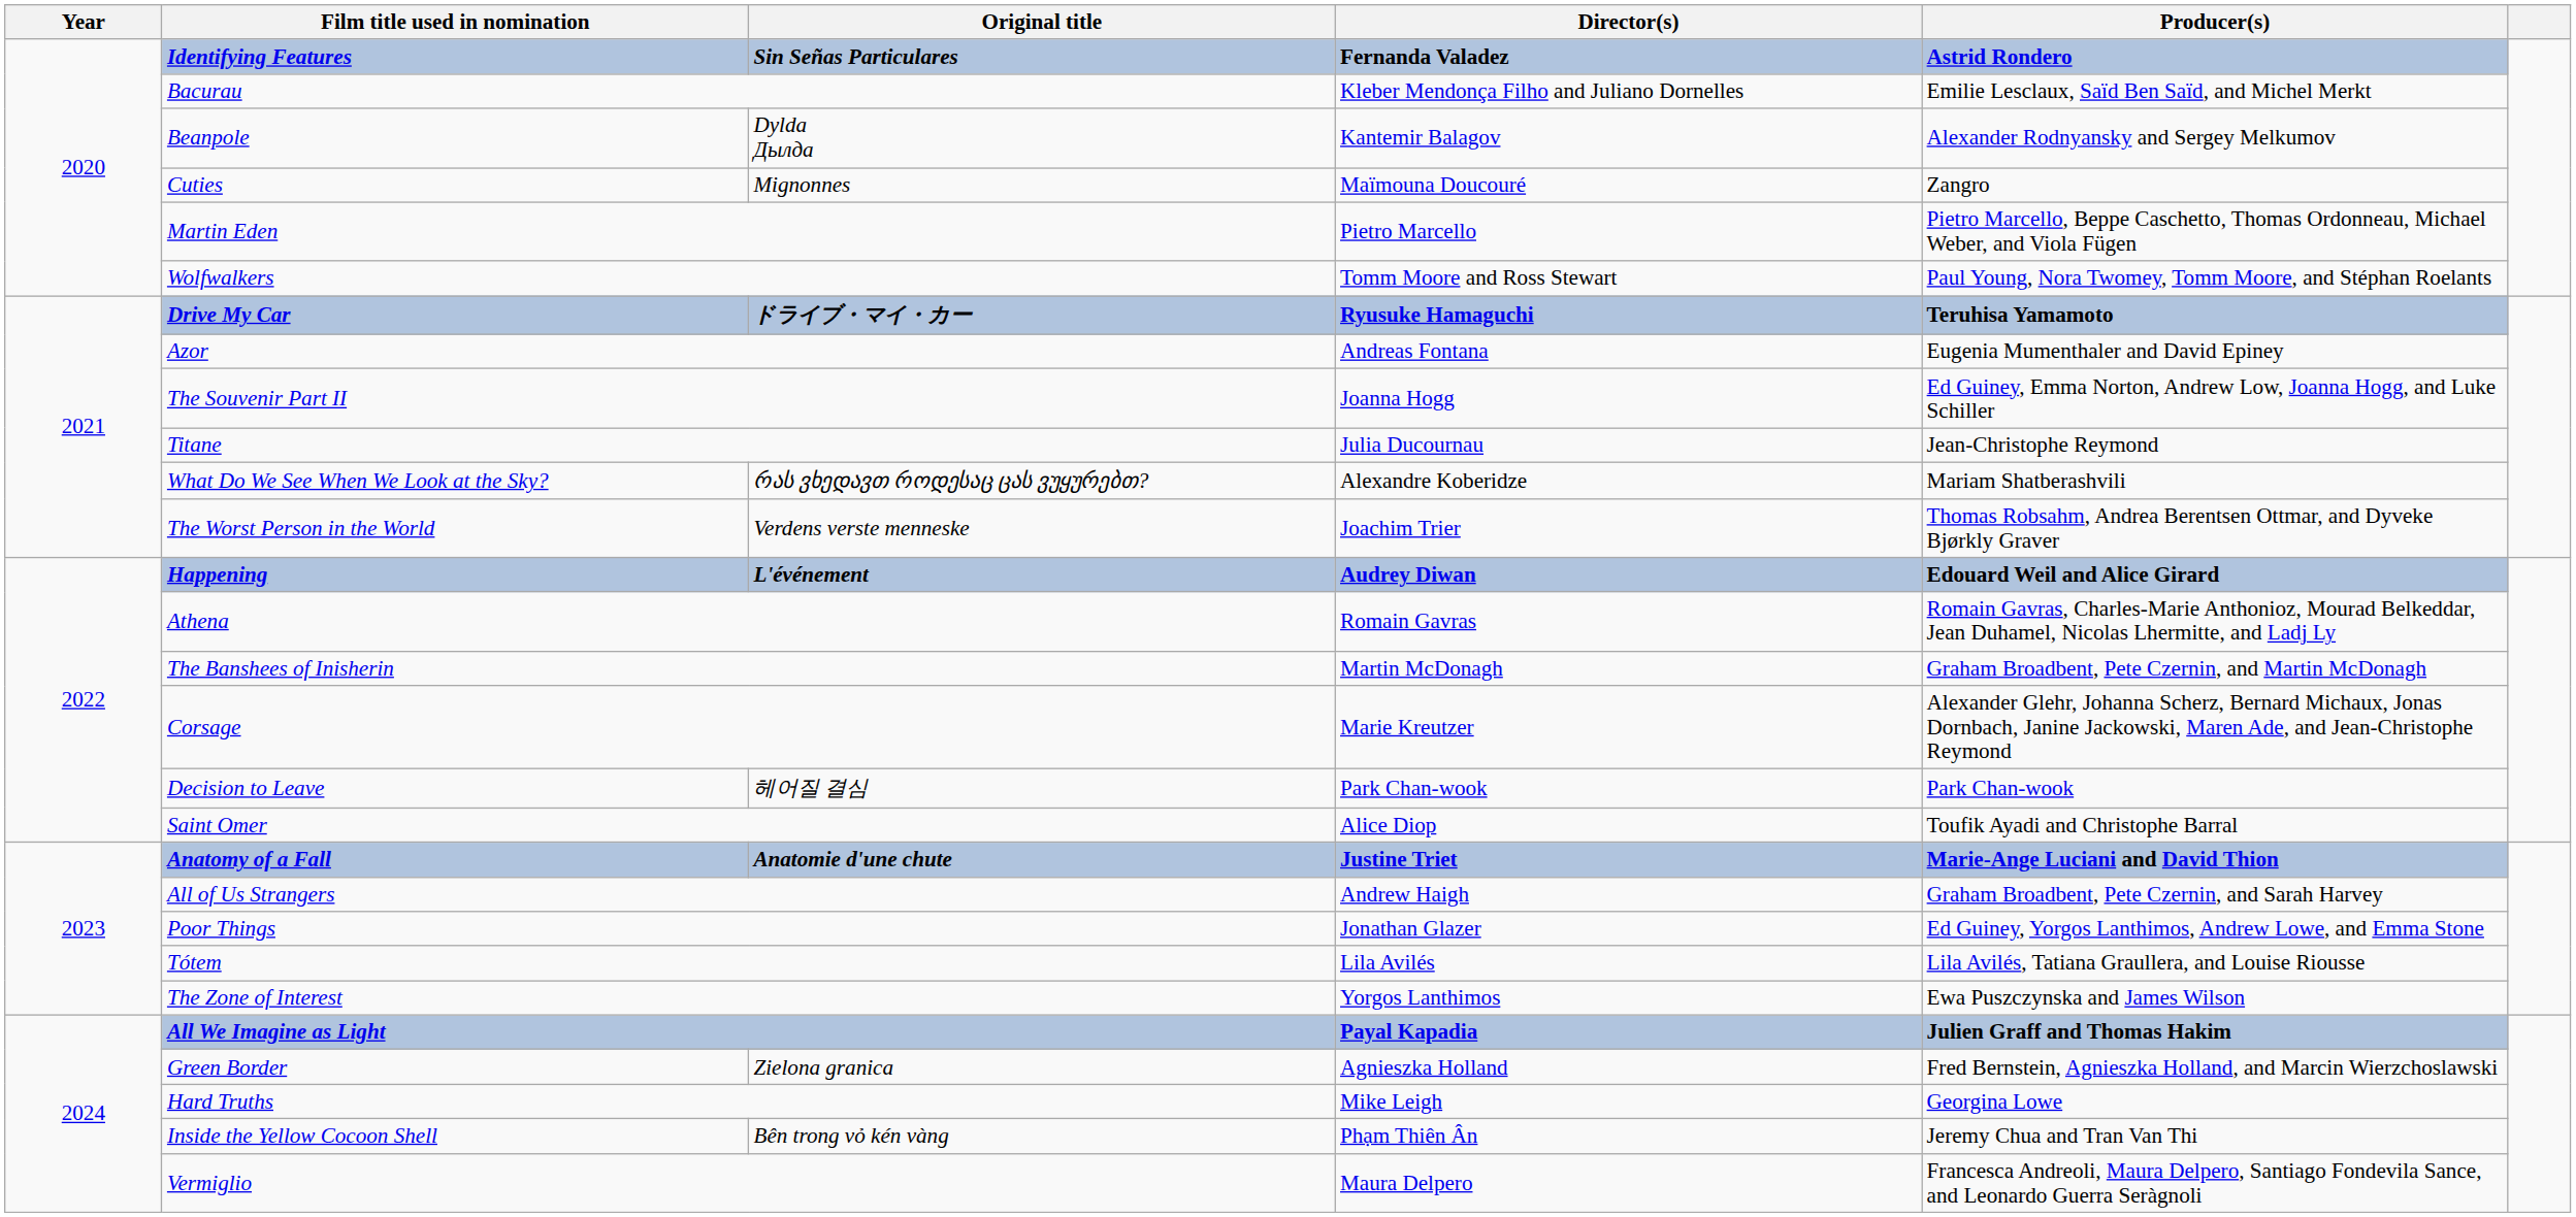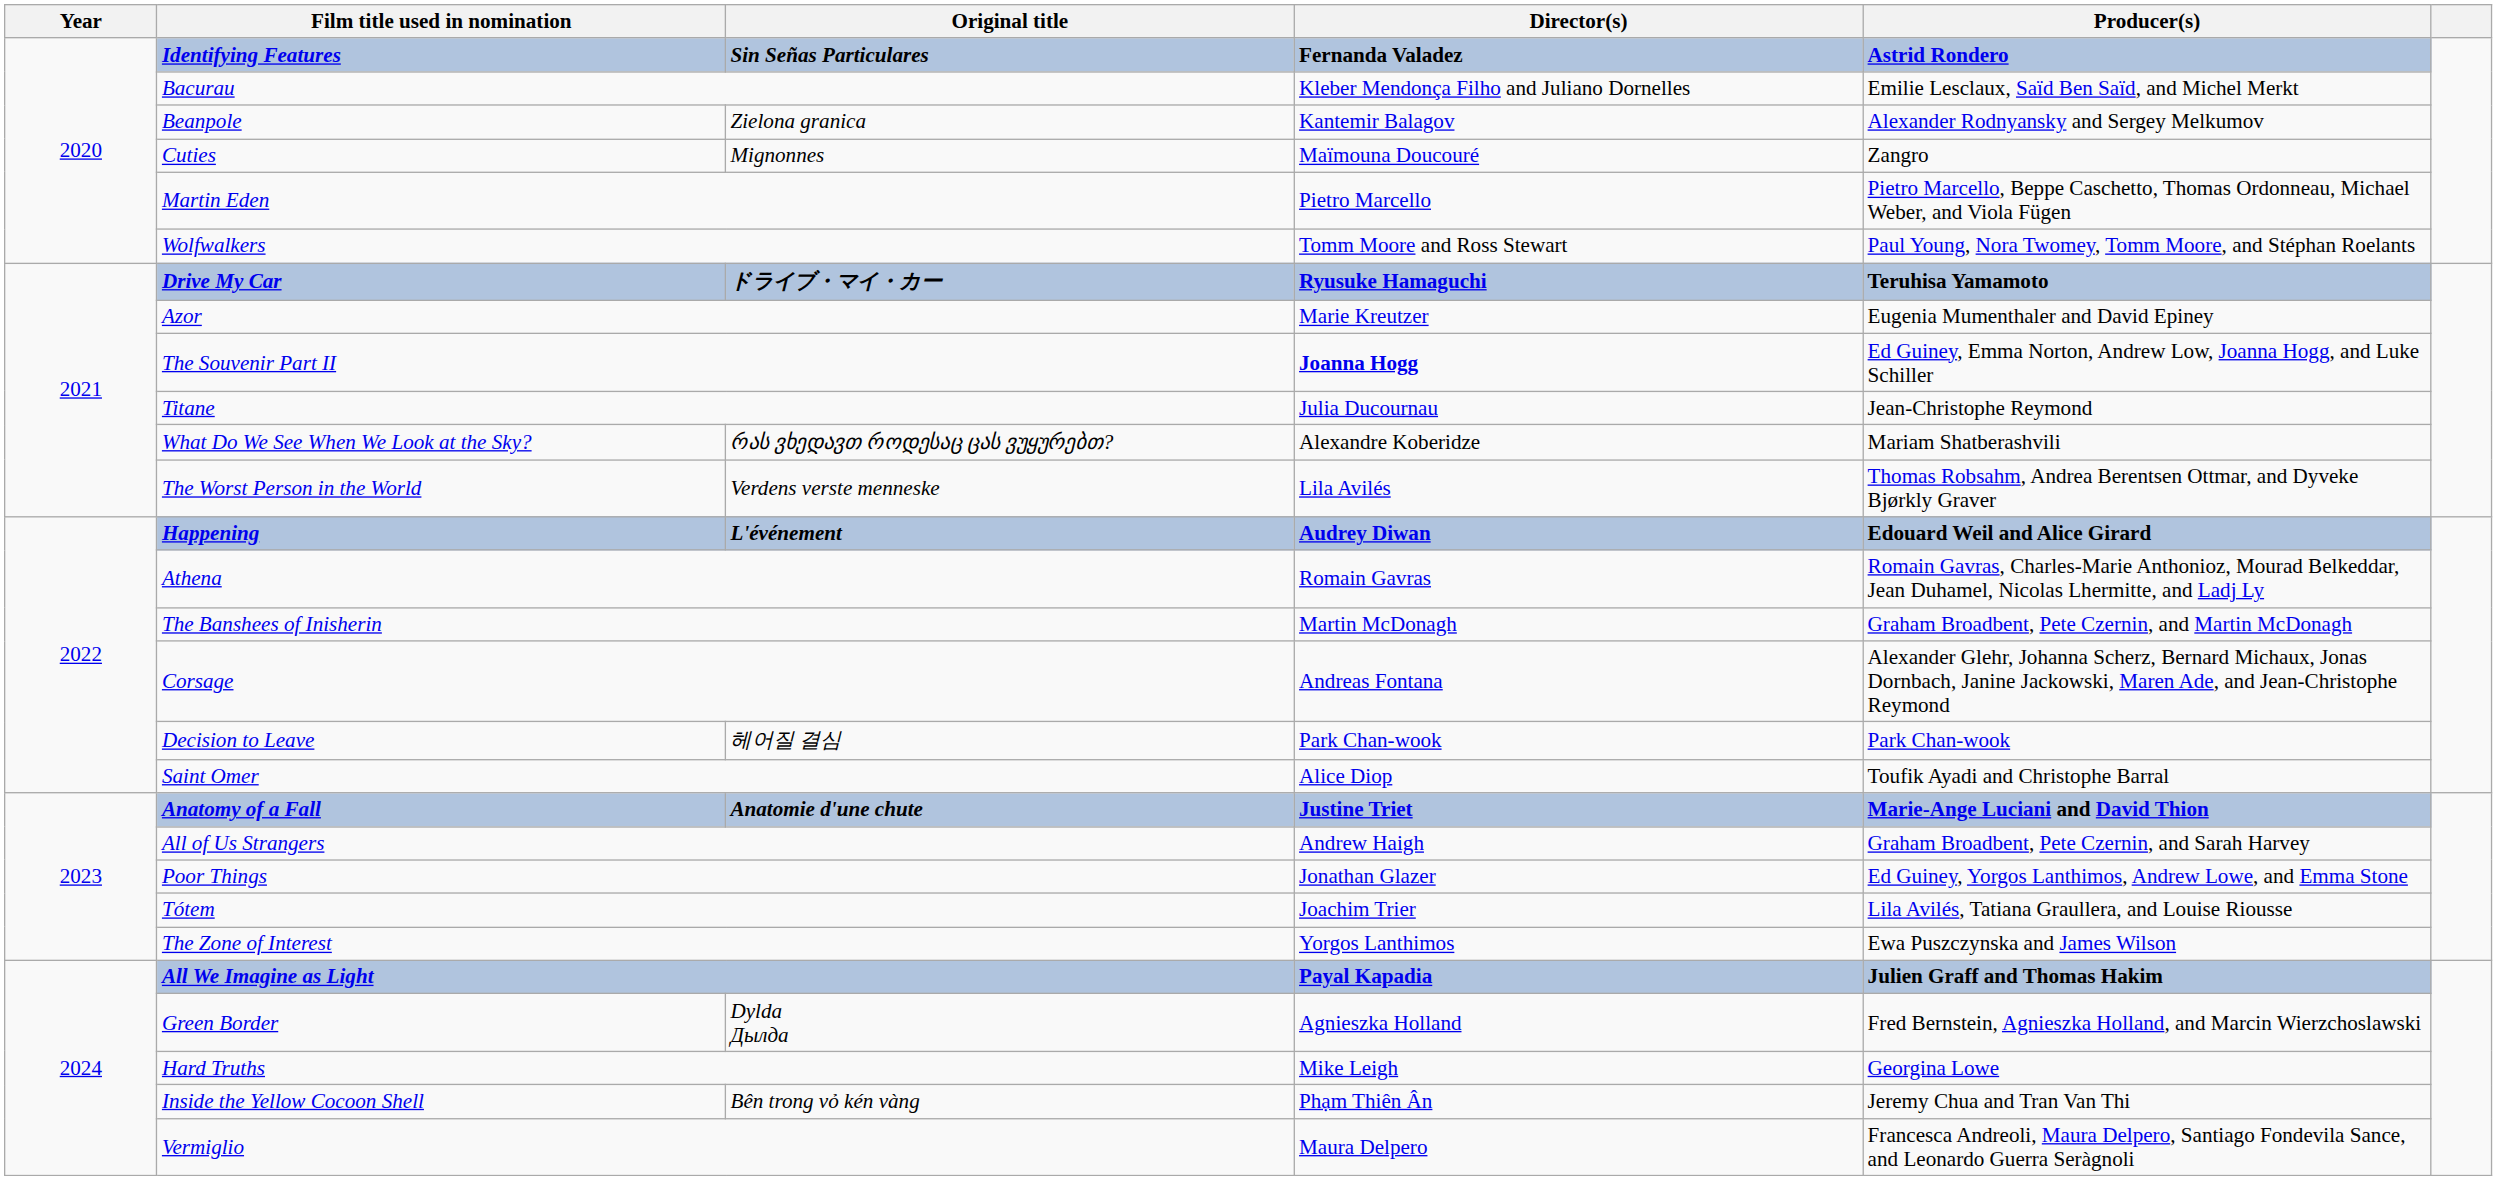Beanpole | Original title: Dylda Дылда -> Zielona granica
Azor | Director(s): Andreas Fontana -> Marie Kreutzer
The Souvenir Part II | Director(s): normal -> bold
The Worst Person in the World | Director(s): Joachim Trier -> Lila Avilés
Corsage | Director(s): Marie Kreutzer -> Andreas Fontana
Tótem | Director(s): Lila Avilés -> Joachim Trier
Green Border | Original title: Zielona granica -> Dylda Дылда
